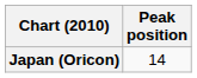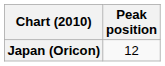Japan (Oricon) | Peak position: 14 -> 12
